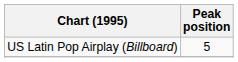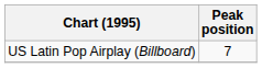US Latin Pop Airplay (Billboard) | Peak position: 5 -> 7
